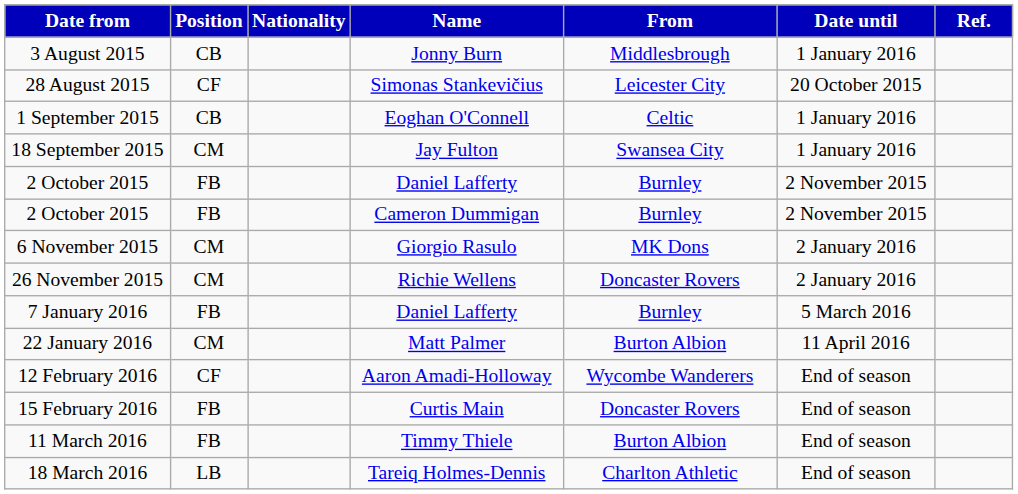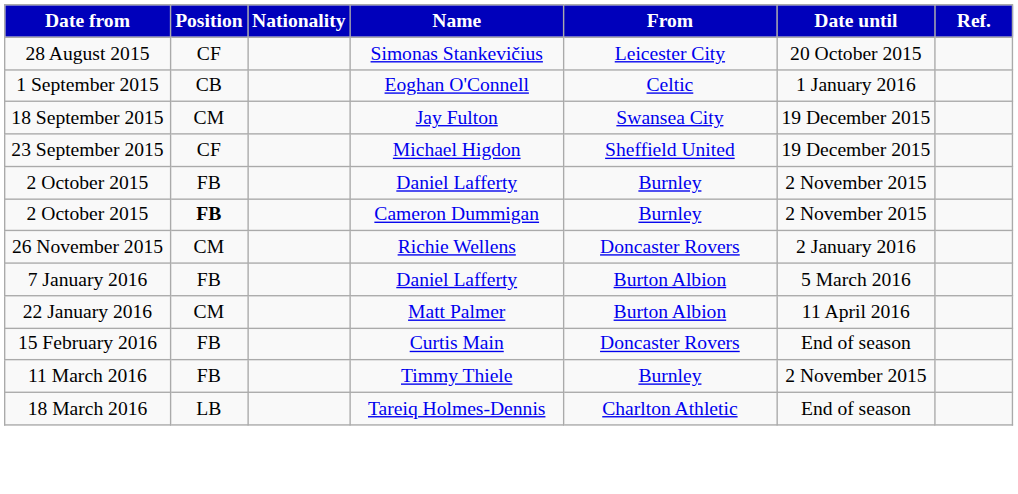- row: 3 August 2015 | CB | Jonny Burn | Middlesbrough | 1 January 2016
18 September 2015 | Date until: 1 January 2016 -> 19 December 2015
+ row: 23 September 2015 | CF | Michael Higdon | Sheffield United | 19 December 2015
2 October 2015 / Cameron Dummigan | Position: normal -> bold
- row: 6 November 2015 | CM | Giorgio Rasulo | MK Dons | 2 January 2016
7 January 2016 | From: Burnley -> Burton Albion
- row: 12 February 2016 | CF | Aaron Amadi-Holloway | Wycombe Wanderers | End of season
11 March 2016 | From: Burton Albion -> Burnley
11 March 2016 | Date until: End of season -> 2 November 2015
